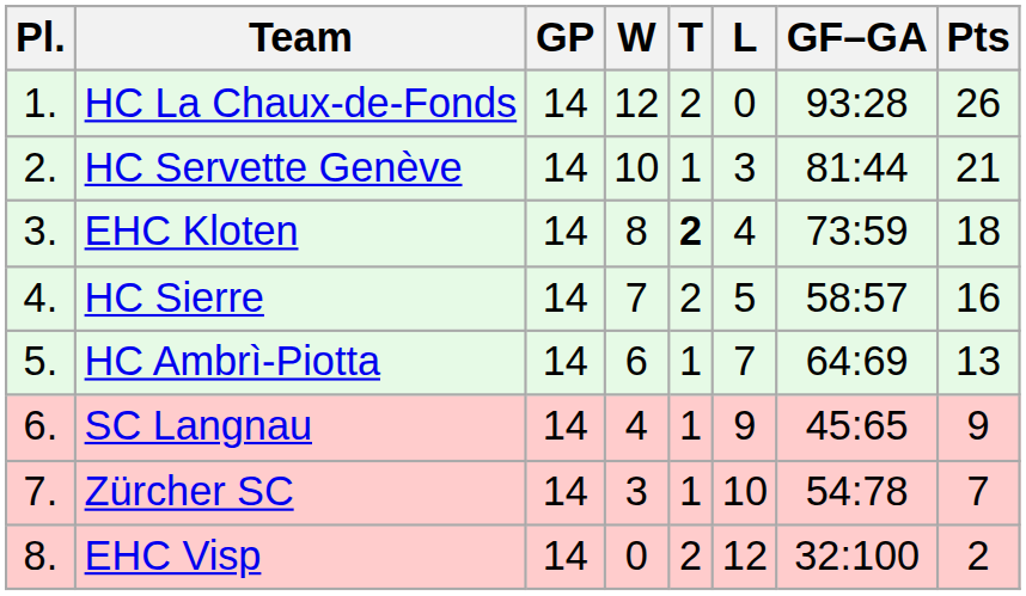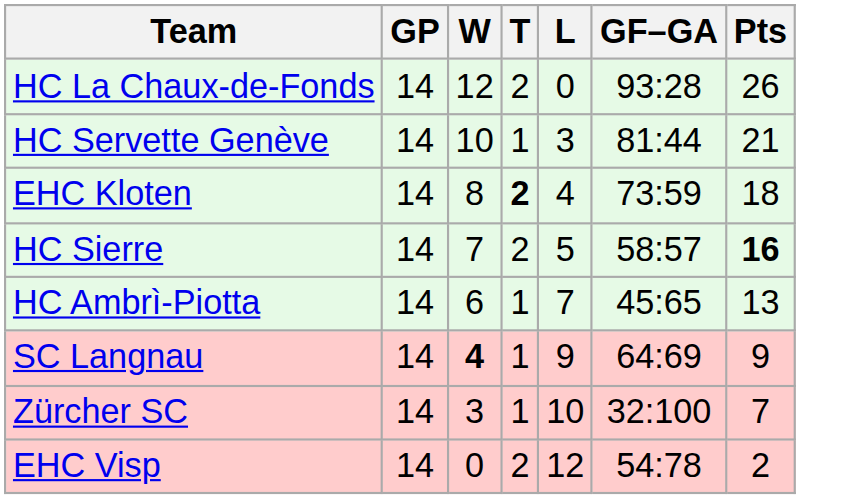- column: Pl. | 1. | 2. | 3. | 4. | 5. | 6. | 7. | 8.
HC Sierre | Pts: normal -> bold
HC Ambrì-Piotta | GF–GA: 64:69 -> 45:65
SC Langnau | W: normal -> bold
SC Langnau | GF–GA: 45:65 -> 64:69
Zürcher SC | GF–GA: 54:78 -> 32:100
EHC Visp | GF–GA: 32:100 -> 54:78
